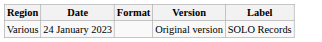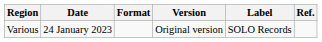+ column: Ref.
